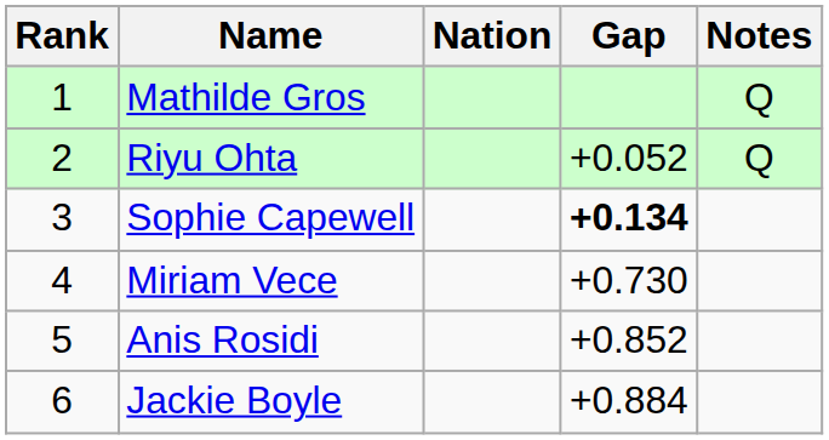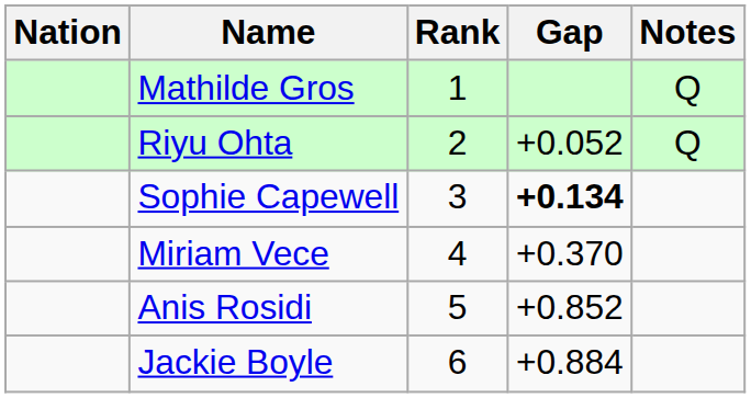columns swapped: Rank <-> Nation
Miriam Vece | Gap: +0.730 -> +0.370
